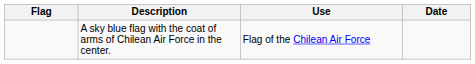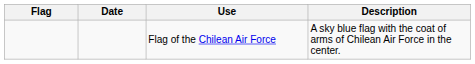columns swapped: Date <-> Description
